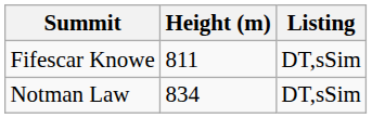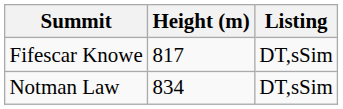Fifescar Knowe | Height (m): 811 -> 817
